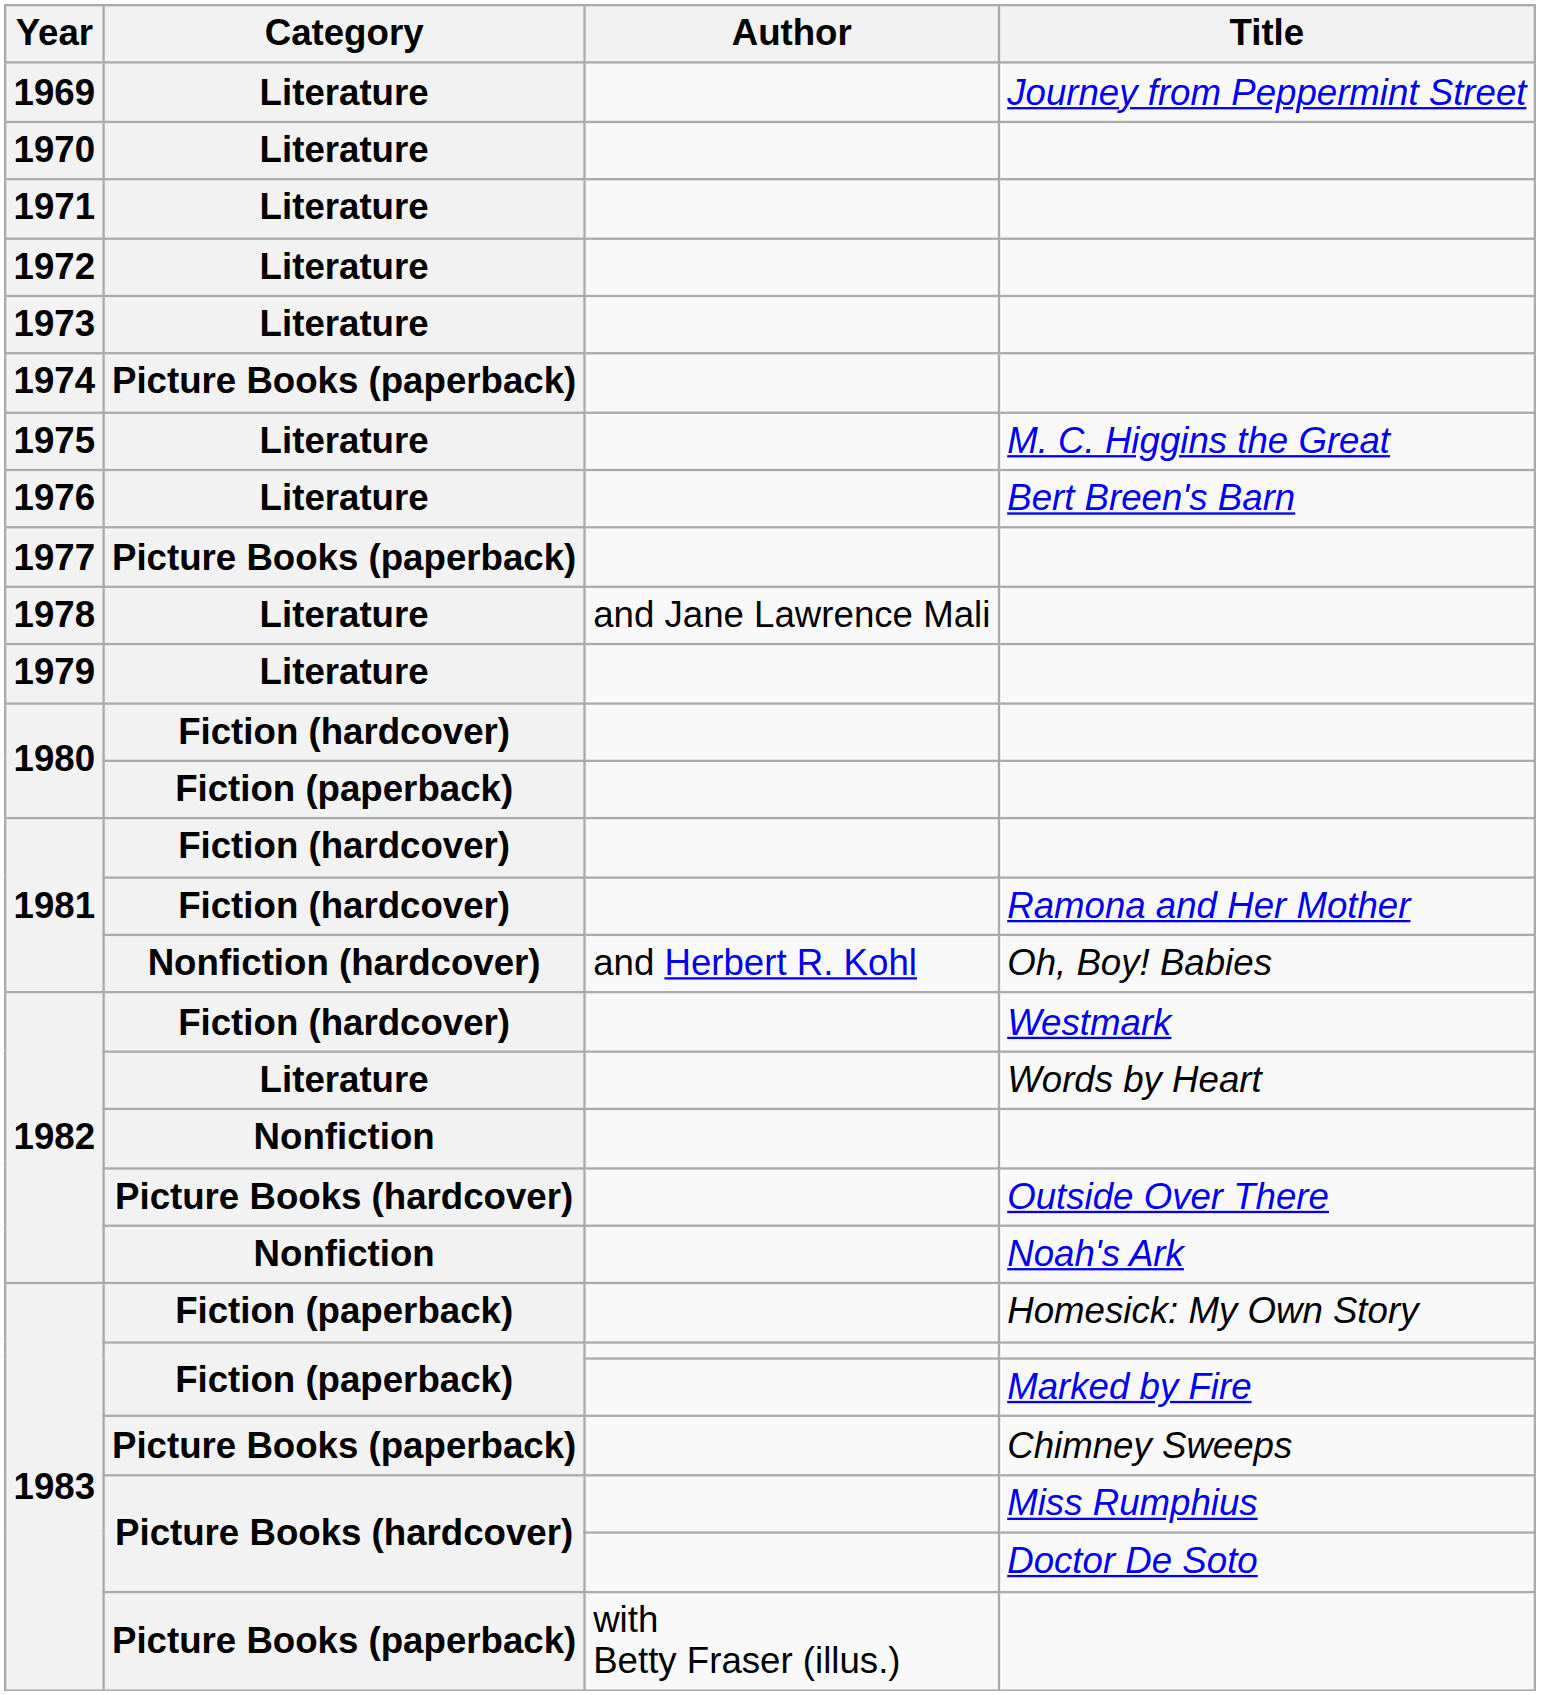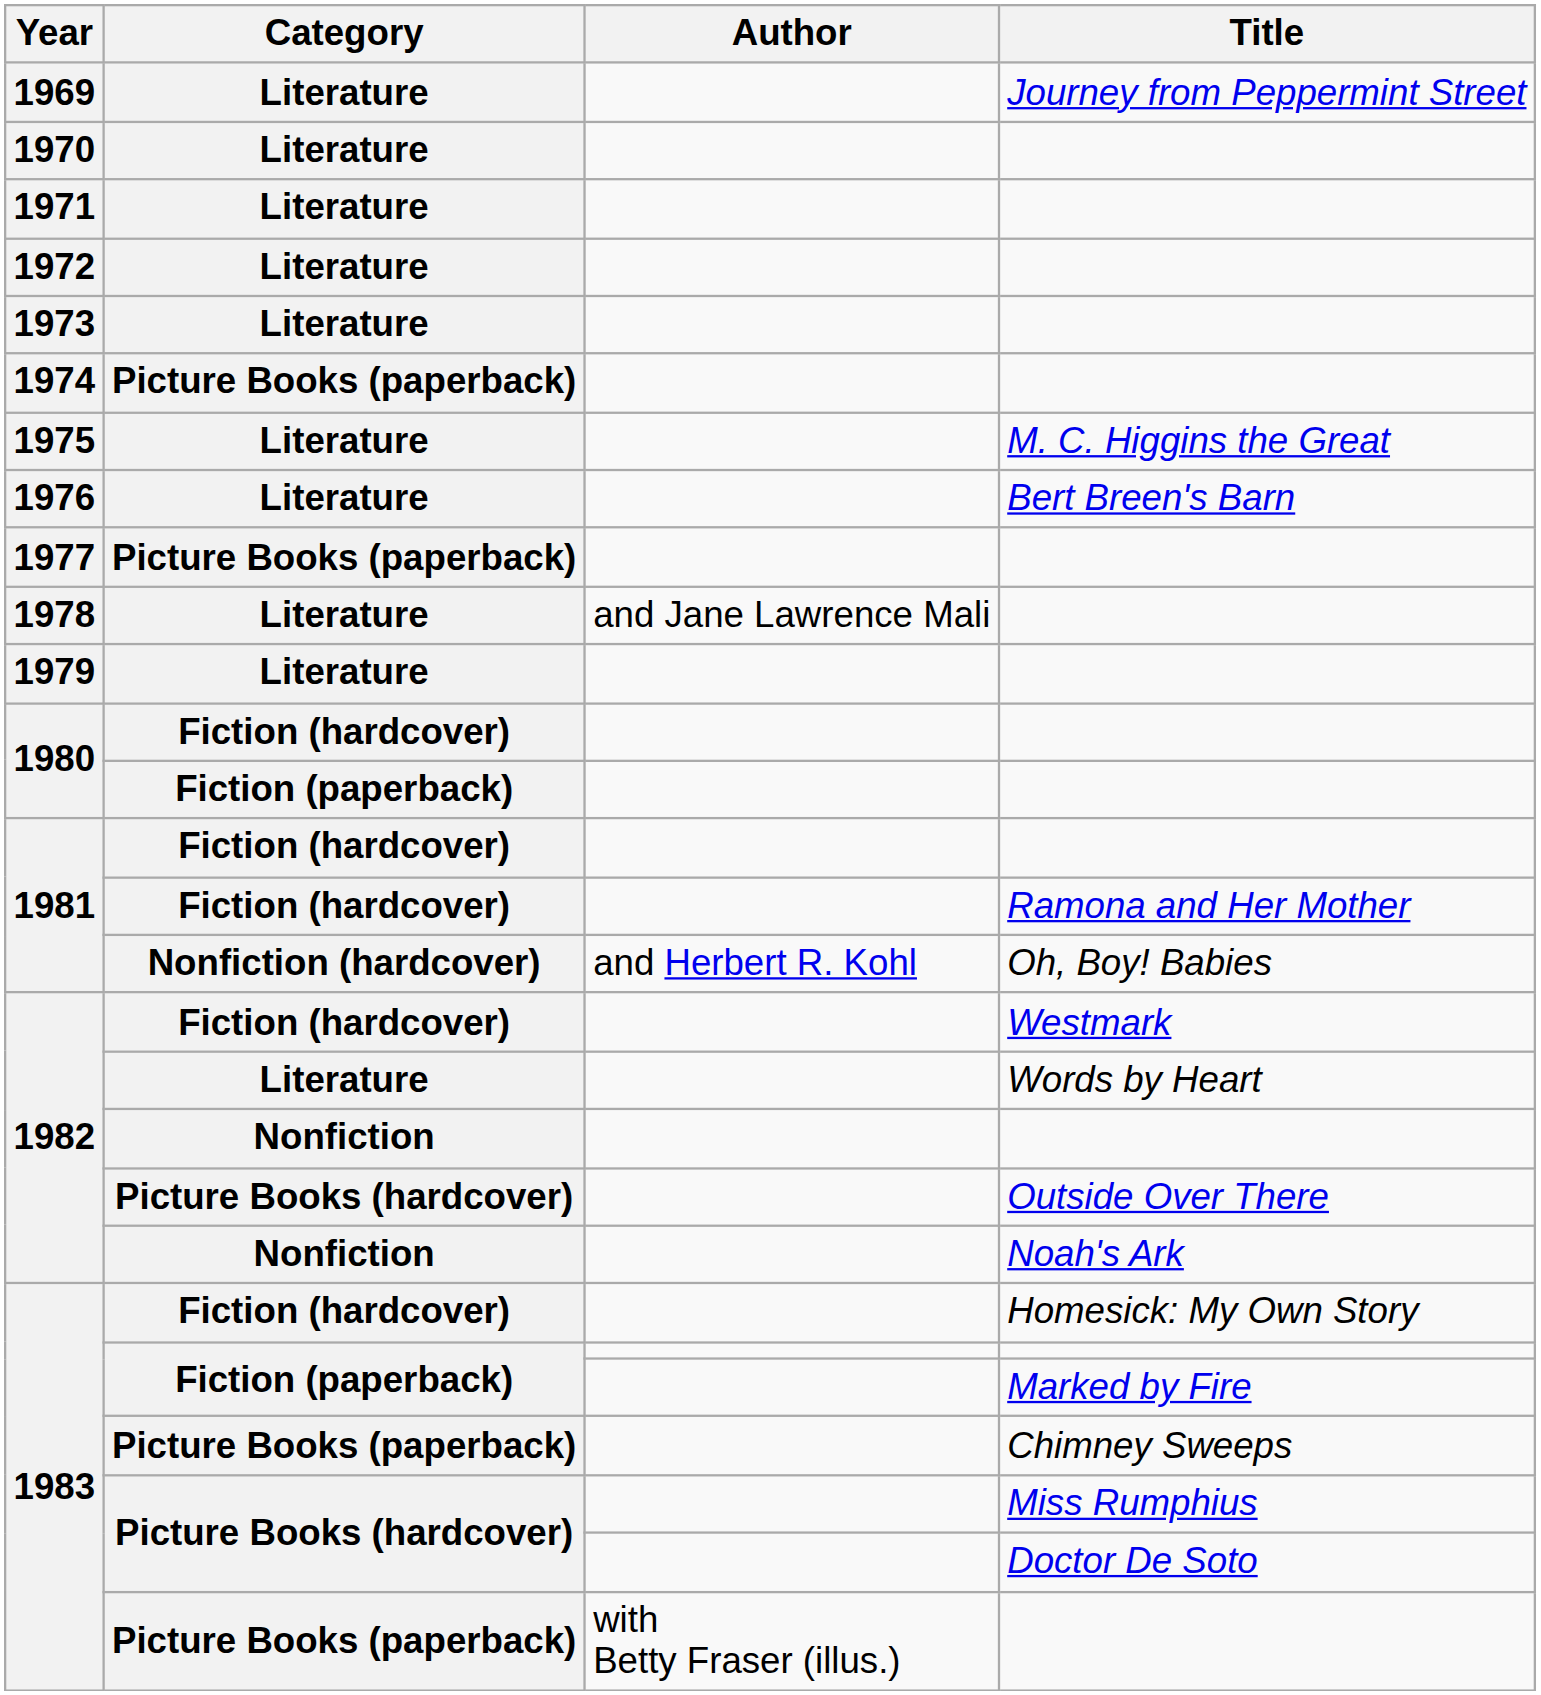1983 / Homesick: My Own Story | Category: Fiction (paperback) -> Fiction (hardcover)
